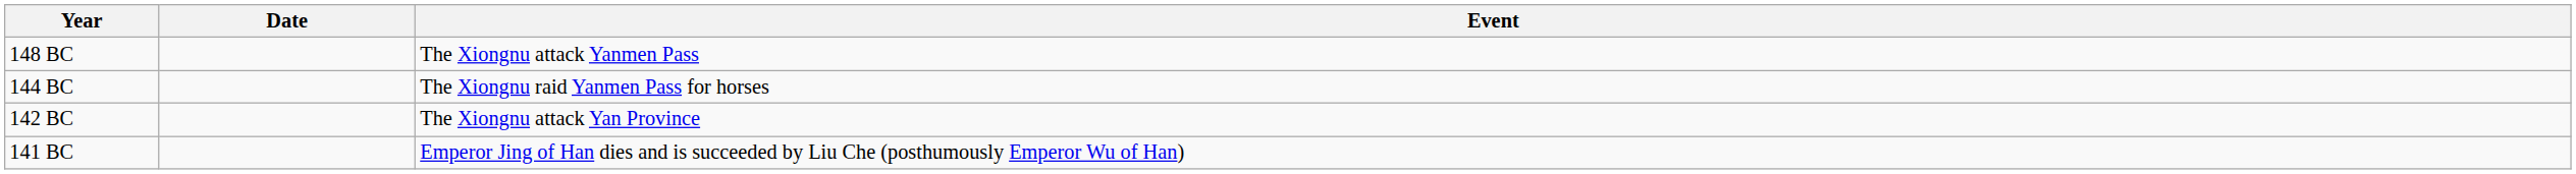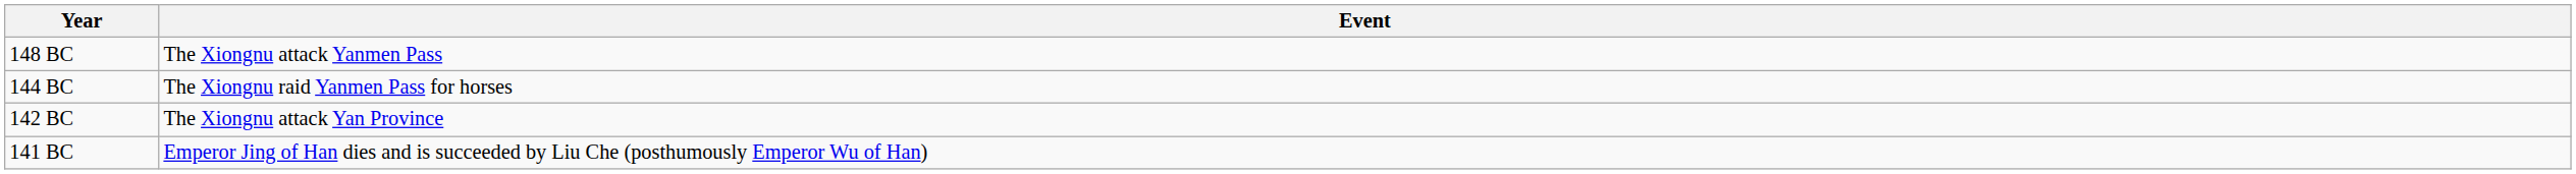- column: Date
